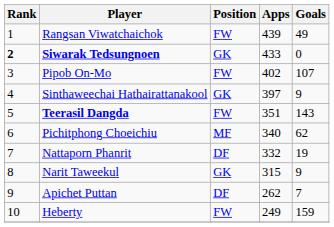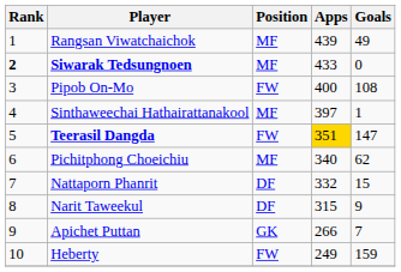Rangsan Viwatchaichok | Position: FW -> MF
Siwarak Tedsungnoen | Position: GK -> MF
Pipob On-Mo | Apps: 402 -> 400
Pipob On-Mo | Goals: 107 -> 108
Sinthaweechai Hathairattanakool | Position: GK -> MF
Sinthaweechai Hathairattanakool | Goals: 9 -> 1
Teerasil Dangda | Apps: no background -> gold background
Teerasil Dangda | Goals: 143 -> 147
Nattaporn Phanrit | Goals: 19 -> 15
Narit Taweekul | Position: GK -> DF
Apichet Puttan | Position: DF -> GK
Apichet Puttan | Apps: 262 -> 266
